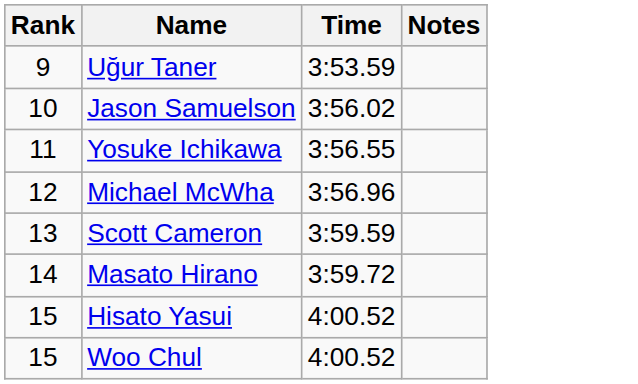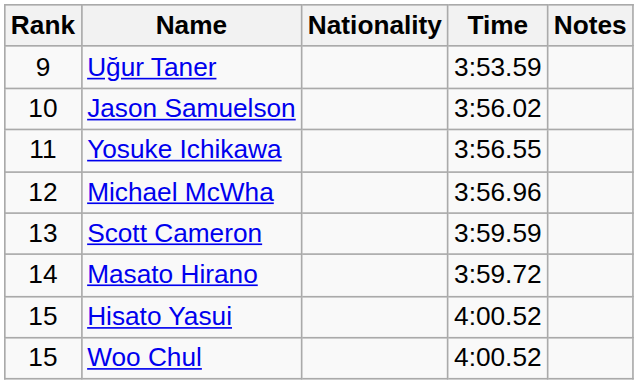+ column: Nationality
